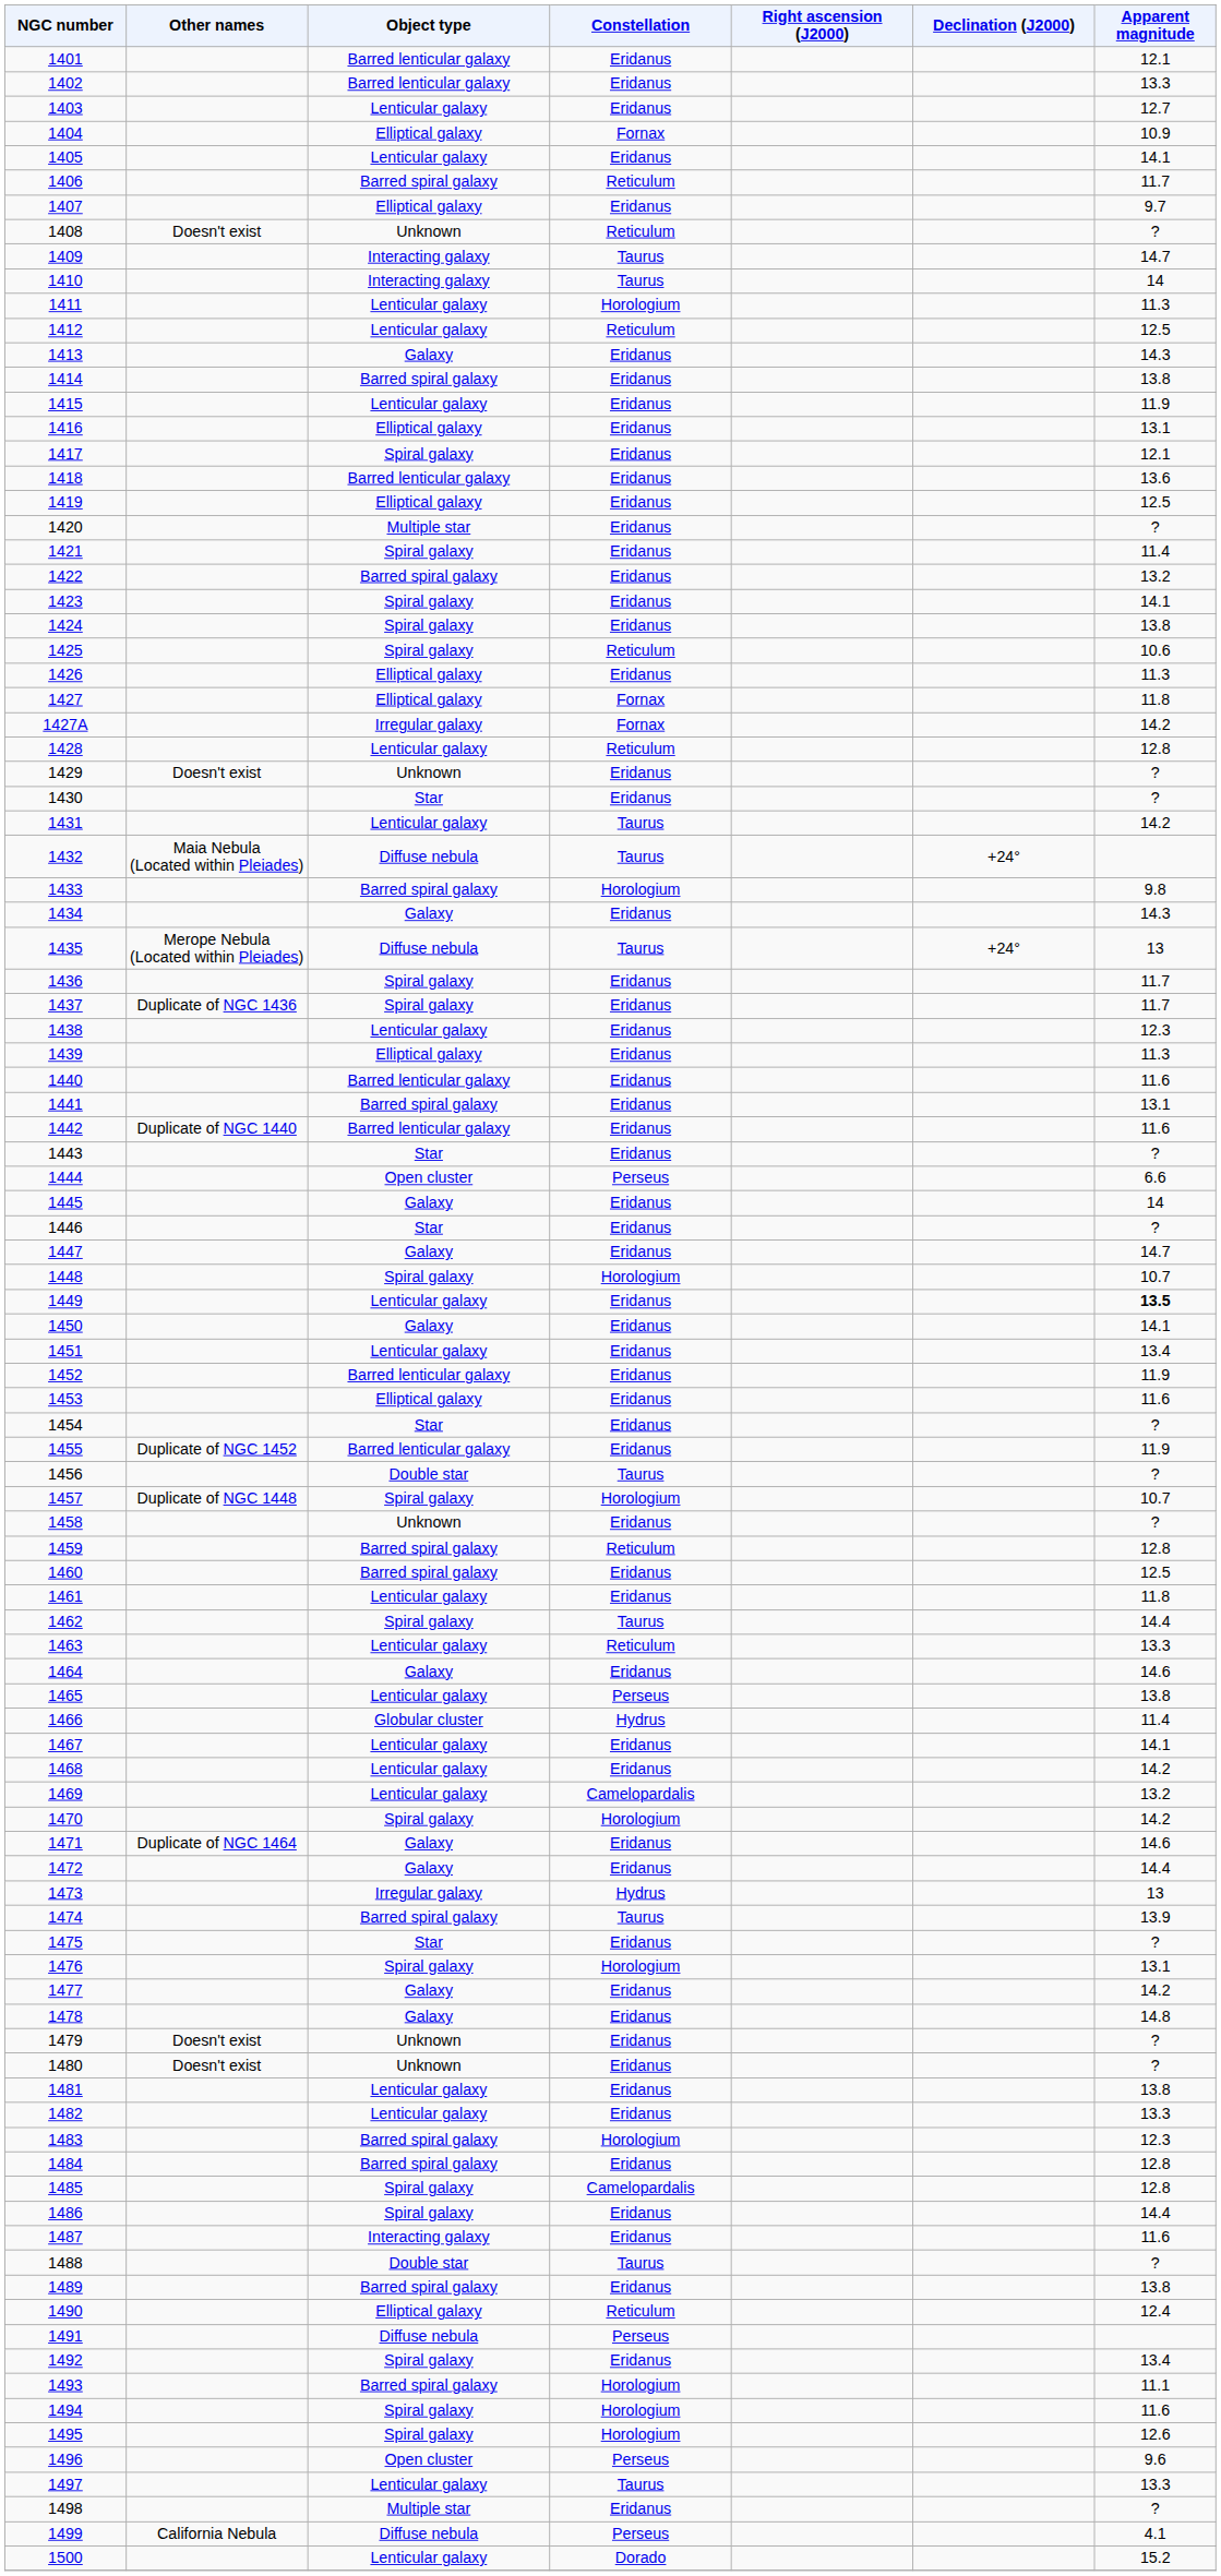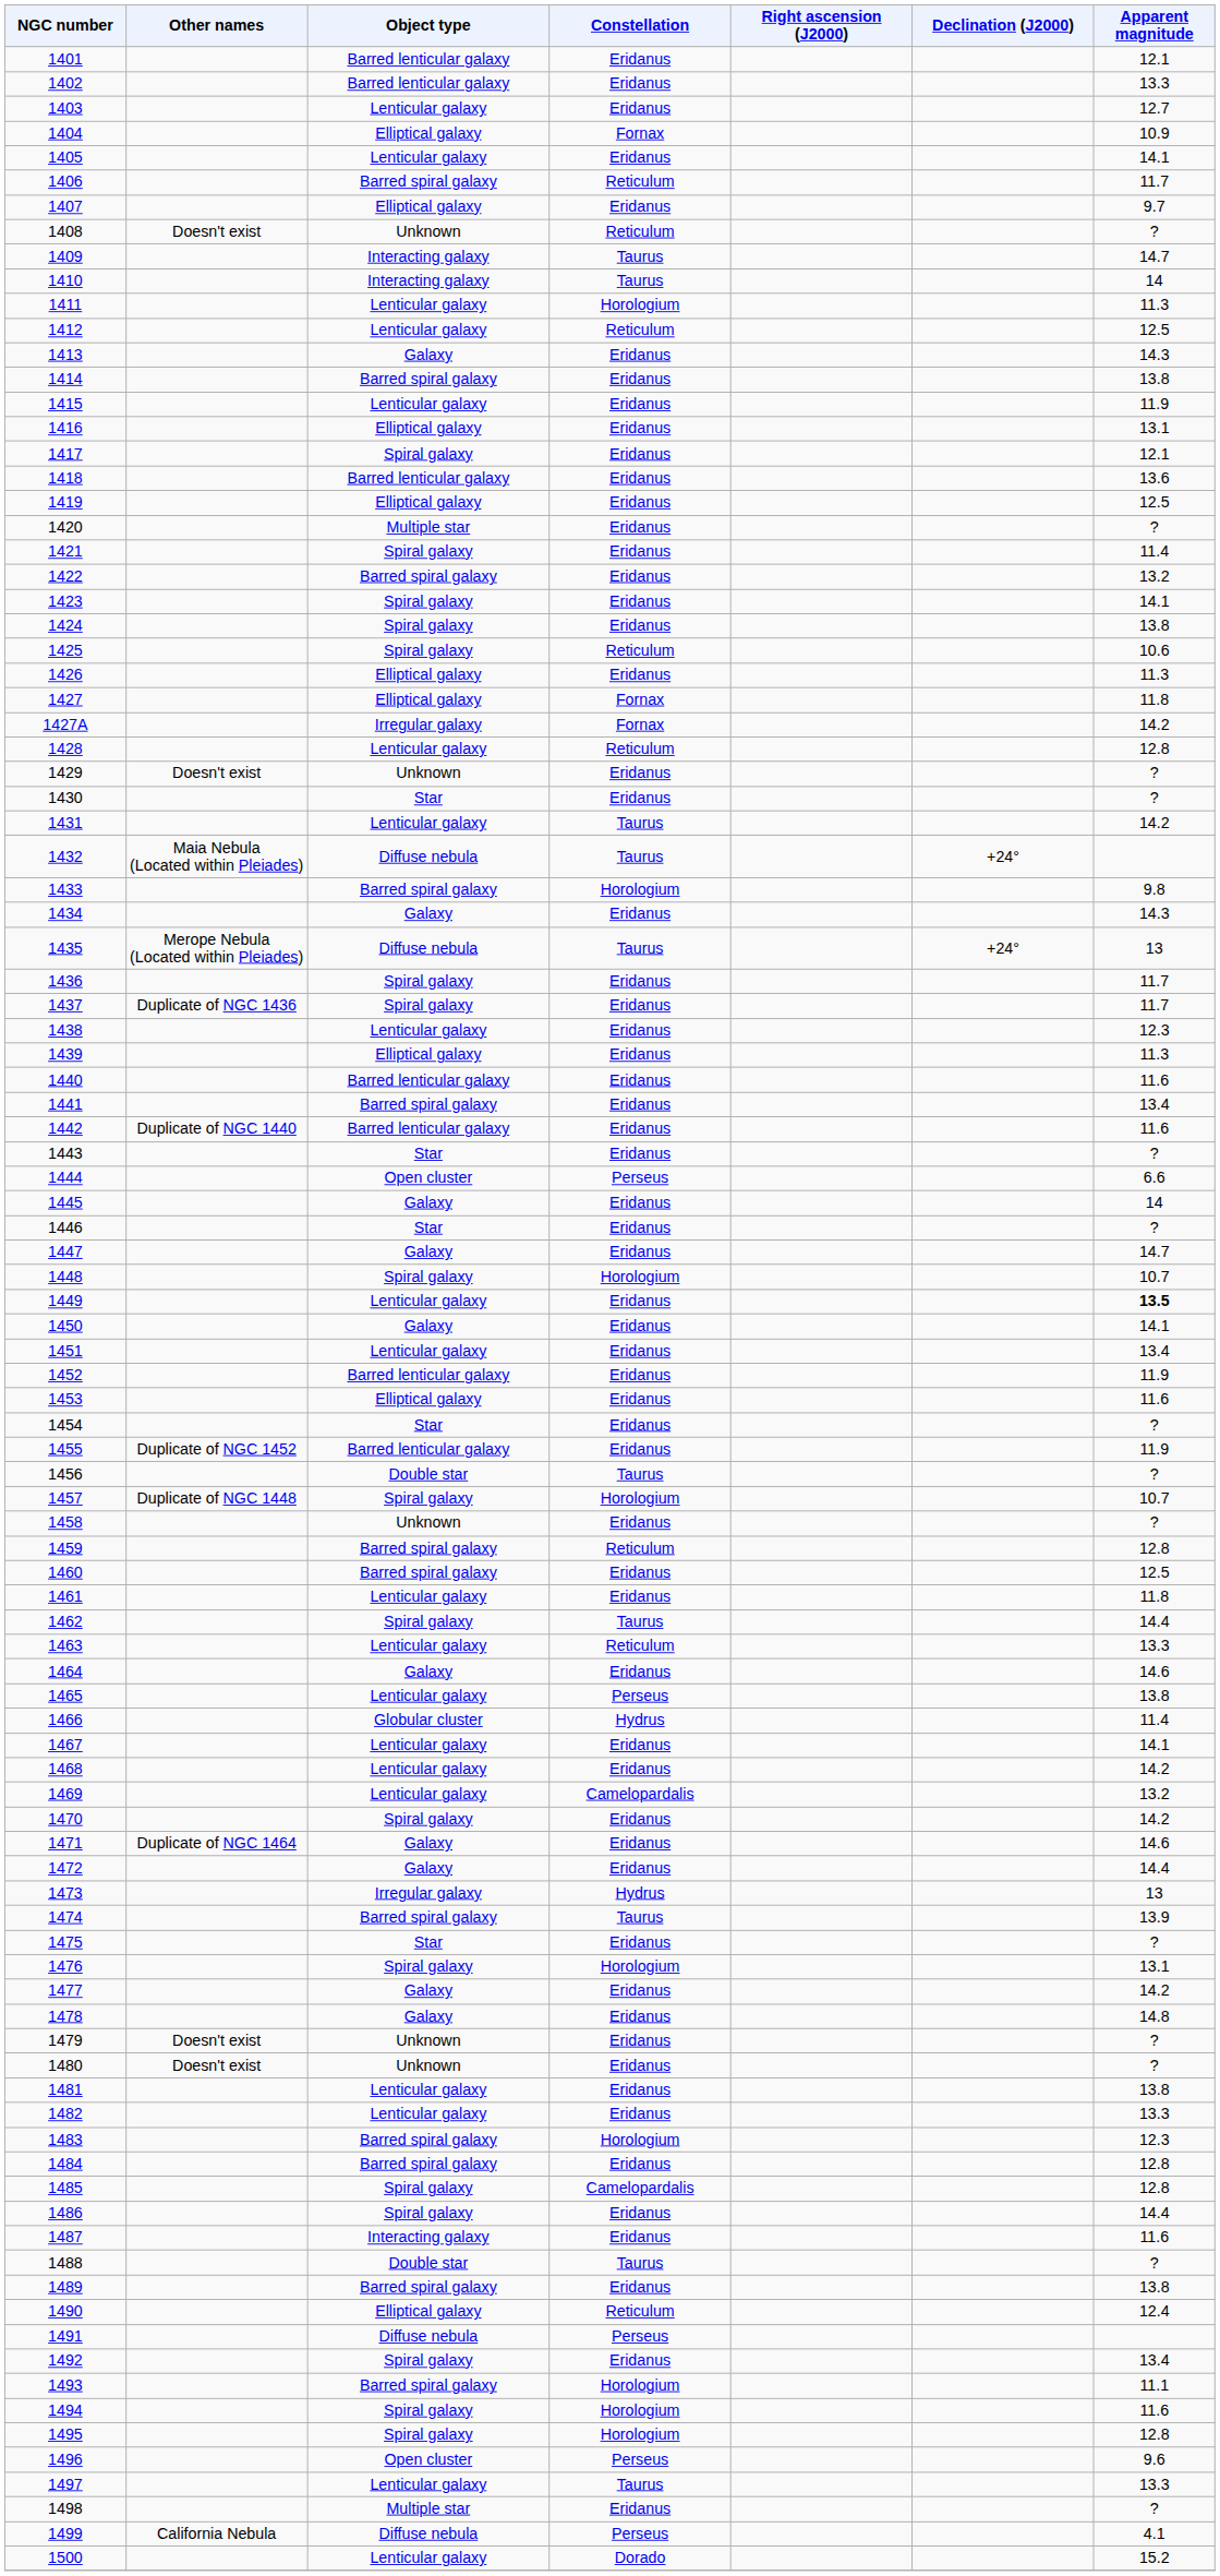1441 | Apparent magnitude: 13.1 -> 13.4
1470 | Constellation: Horologium -> Eridanus
1495 | Apparent magnitude: 12.6 -> 12.8
